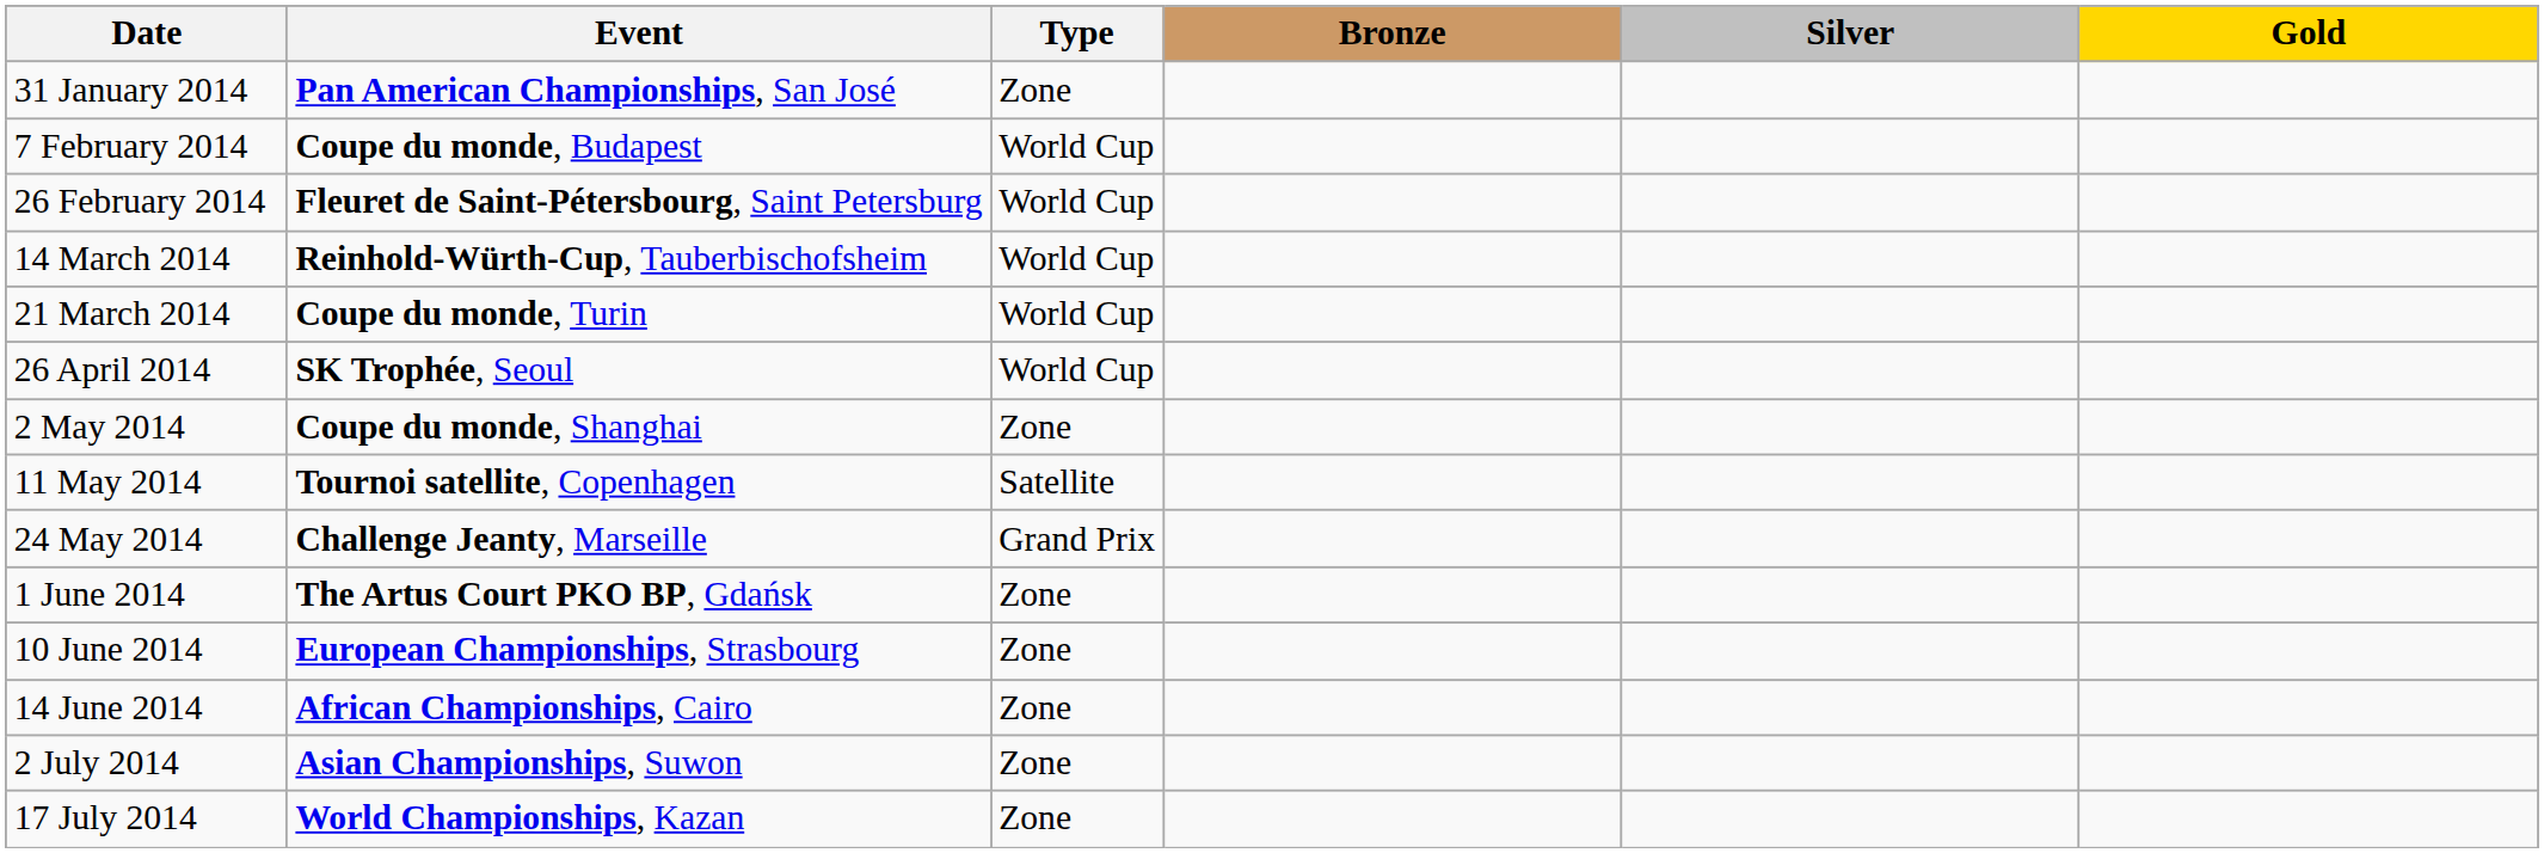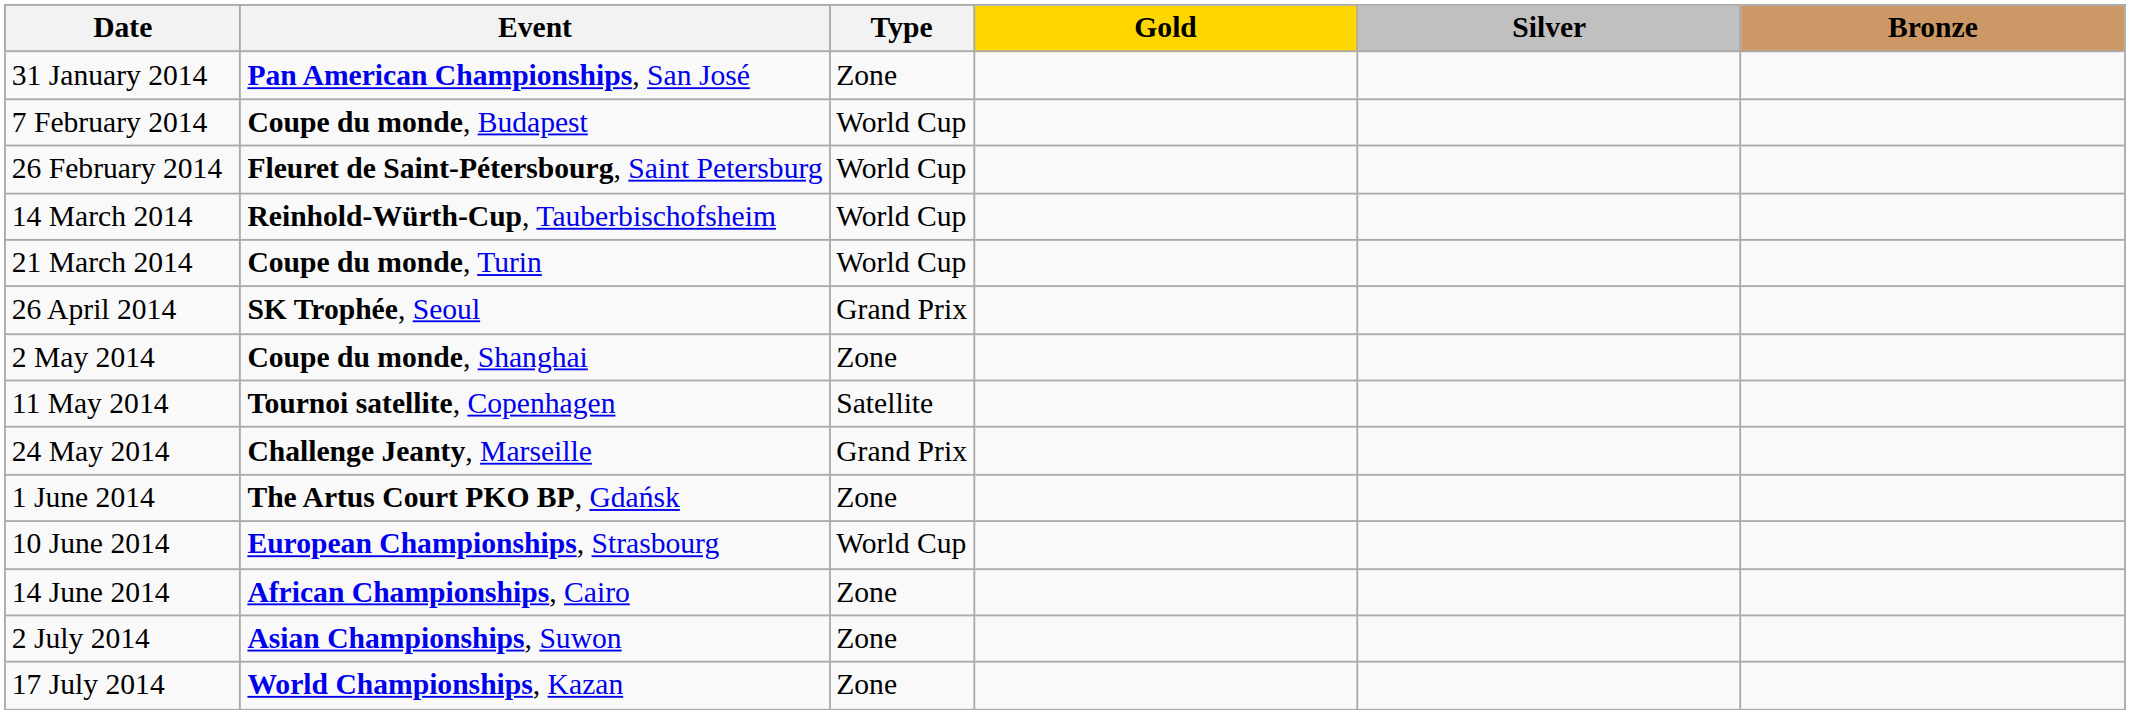columns swapped: Gold <-> Bronze
26 April 2014 | Type: World Cup -> Grand Prix
10 June 2014 | Type: Zone -> World Cup
